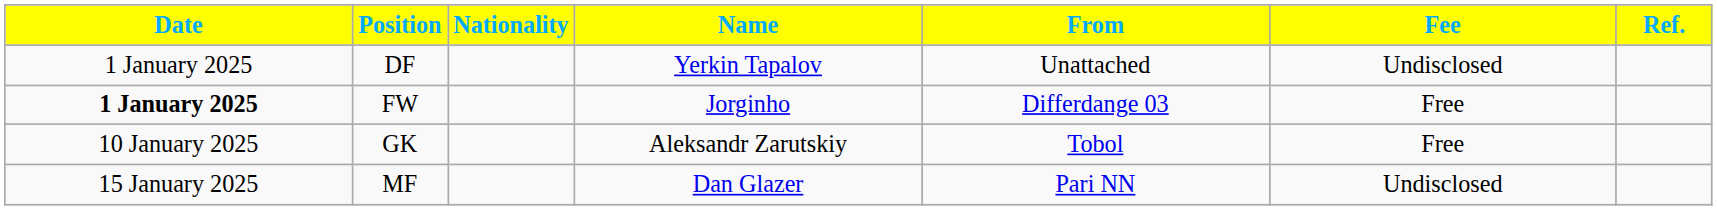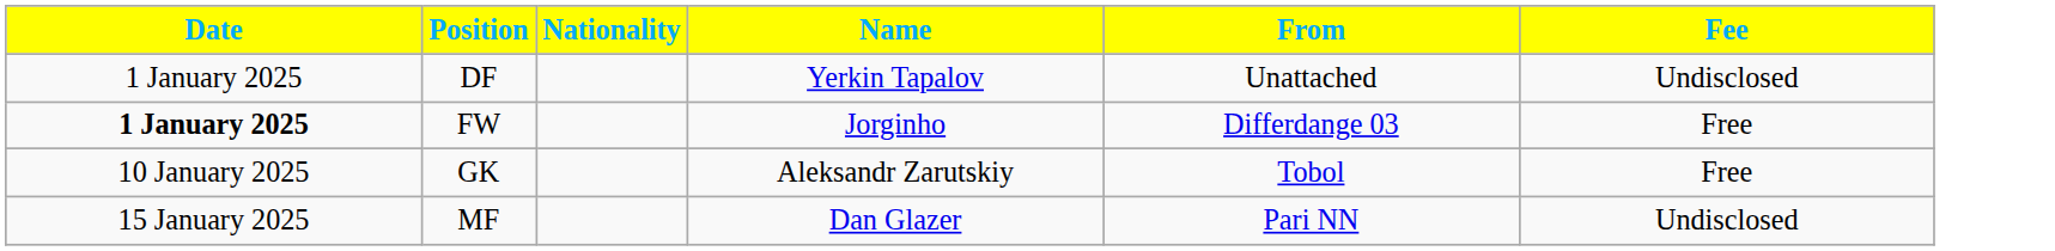- column: Ref.
